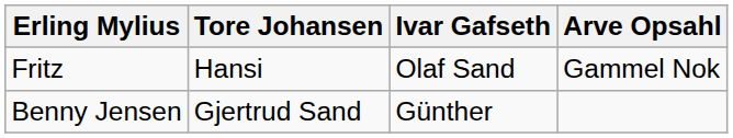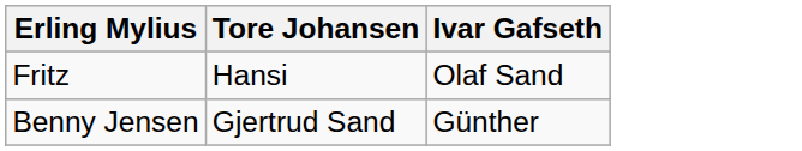- column: Arve Opsahl | Gammel Nok
